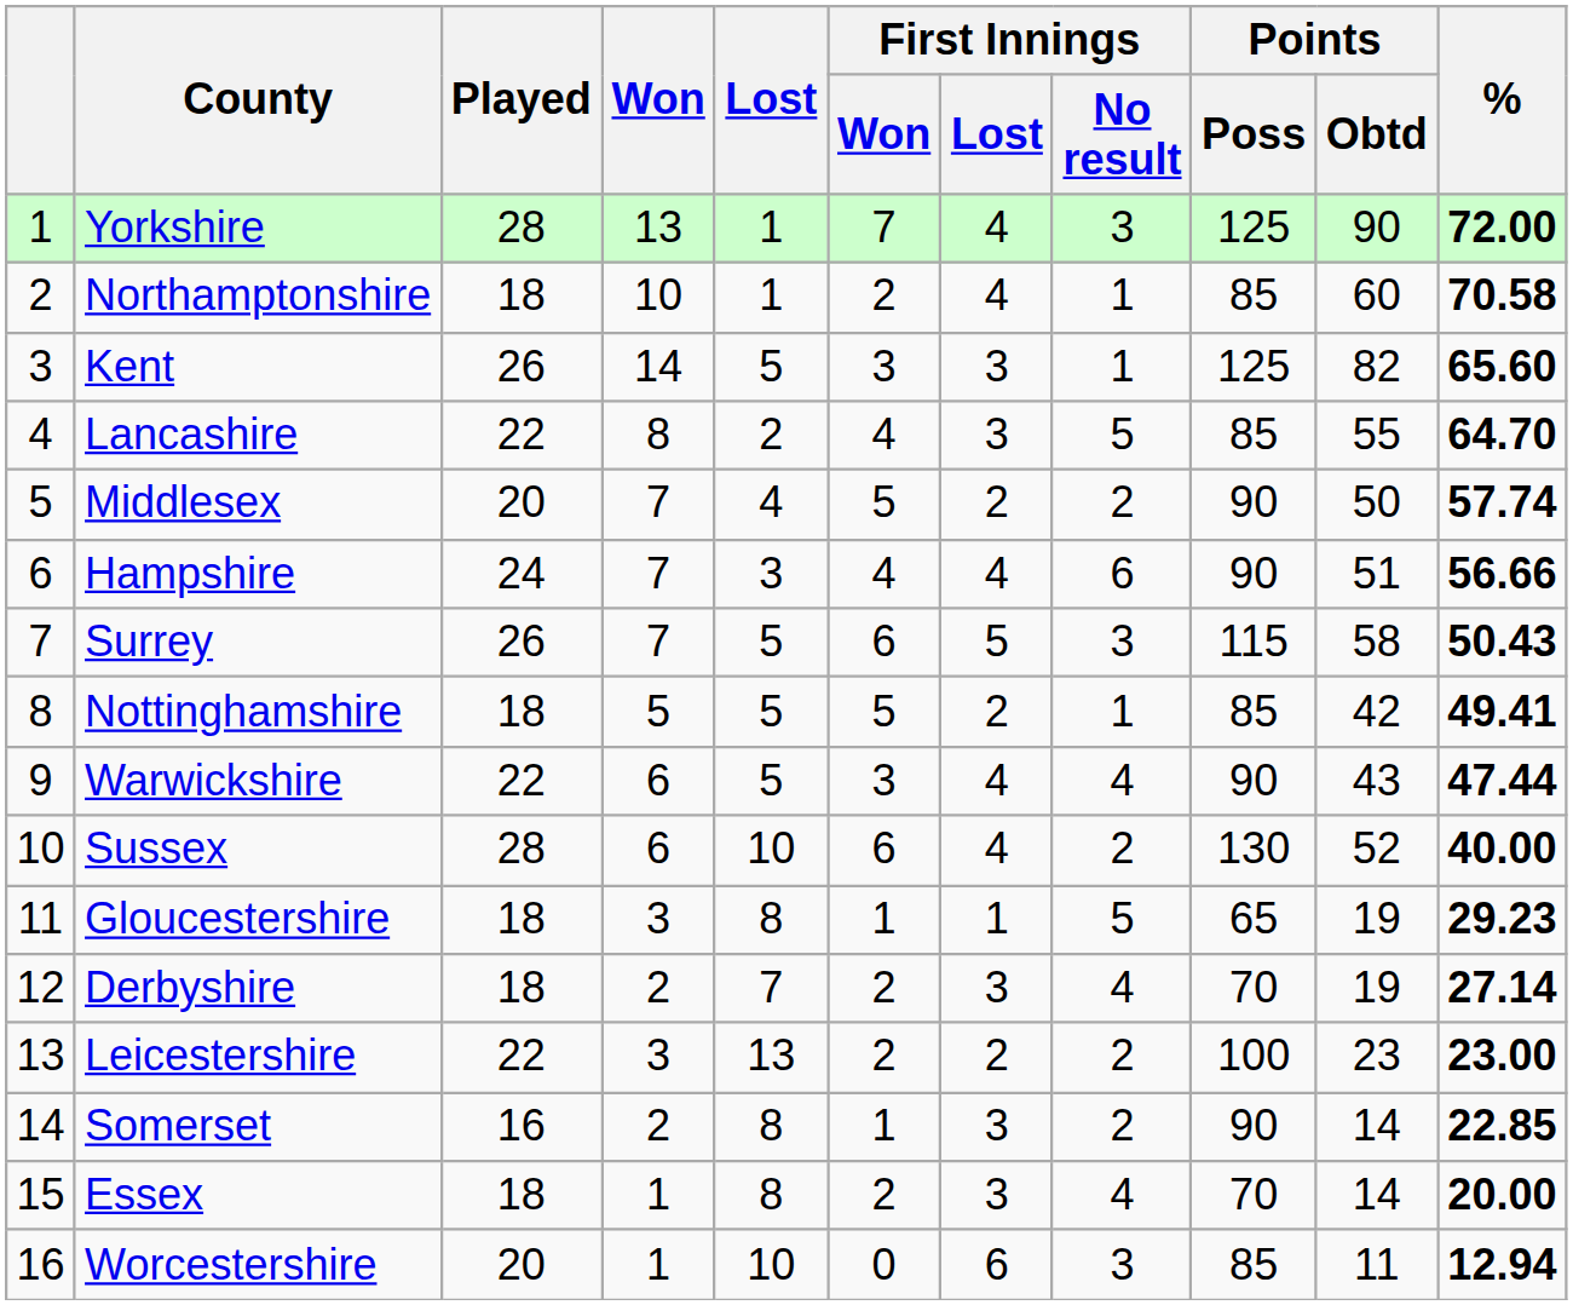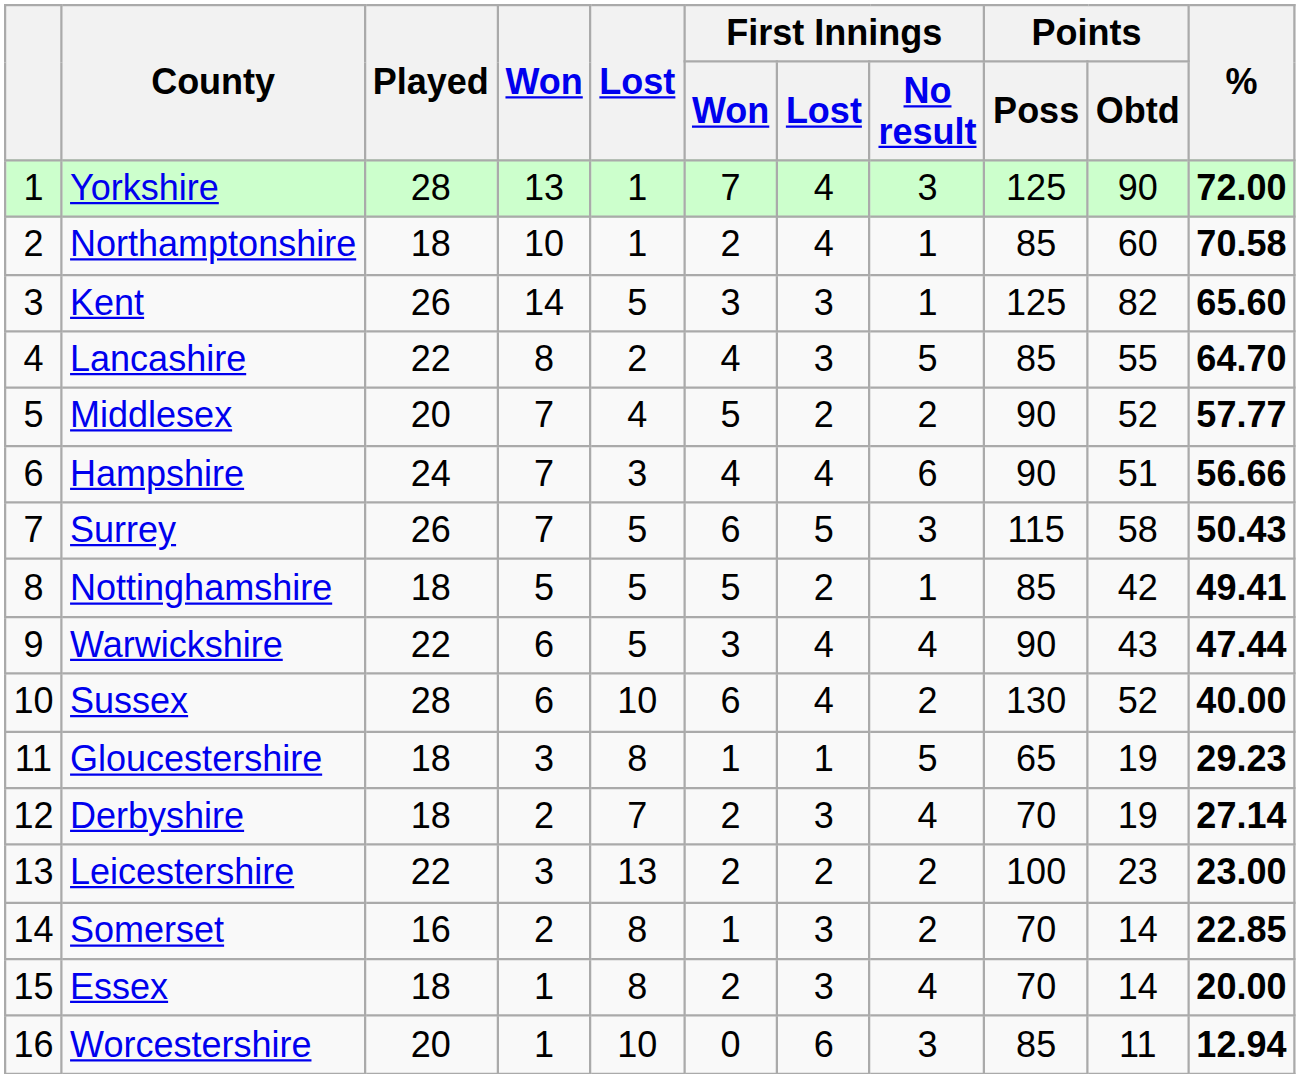Middlesex | Points / Obtd: 50 -> 52
Middlesex | %: 57.74 -> 57.77
Somerset | Points / Poss: 90 -> 70
